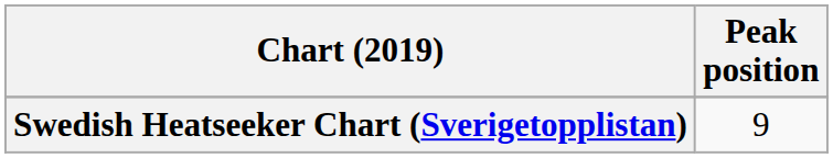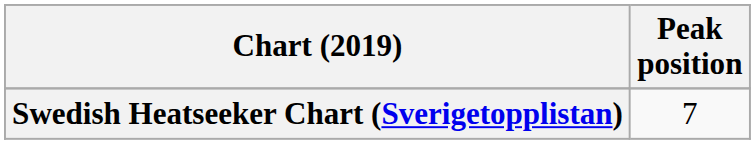Swedish Heatseeker Chart (Sverigetopplistan) | Peak position: 9 -> 7
